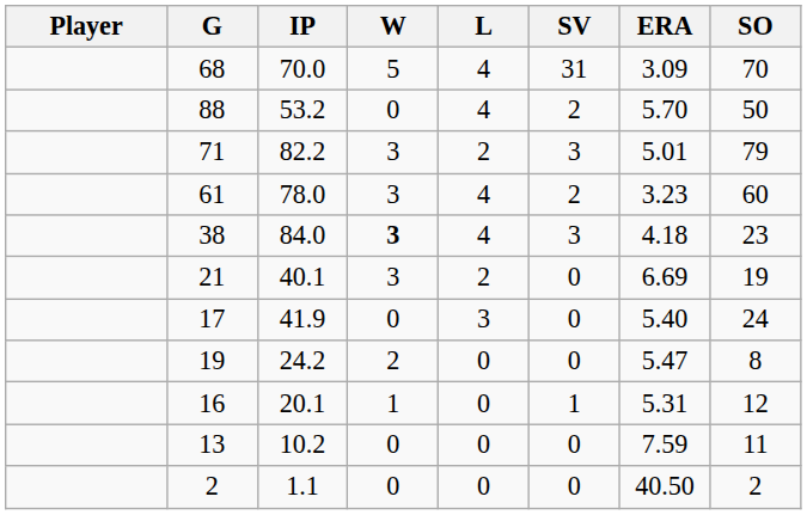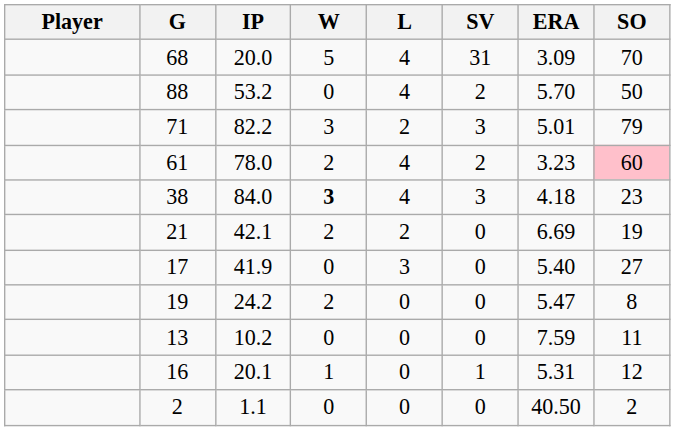68 | IP: 70.0 -> 20.0
61 | W: 3 -> 2
61 | SO: no background -> pink background
21 | IP: 40.1 -> 42.1
21 | W: 3 -> 2
17 | SO: 24 -> 27
rows swapped: 16 <-> 13
